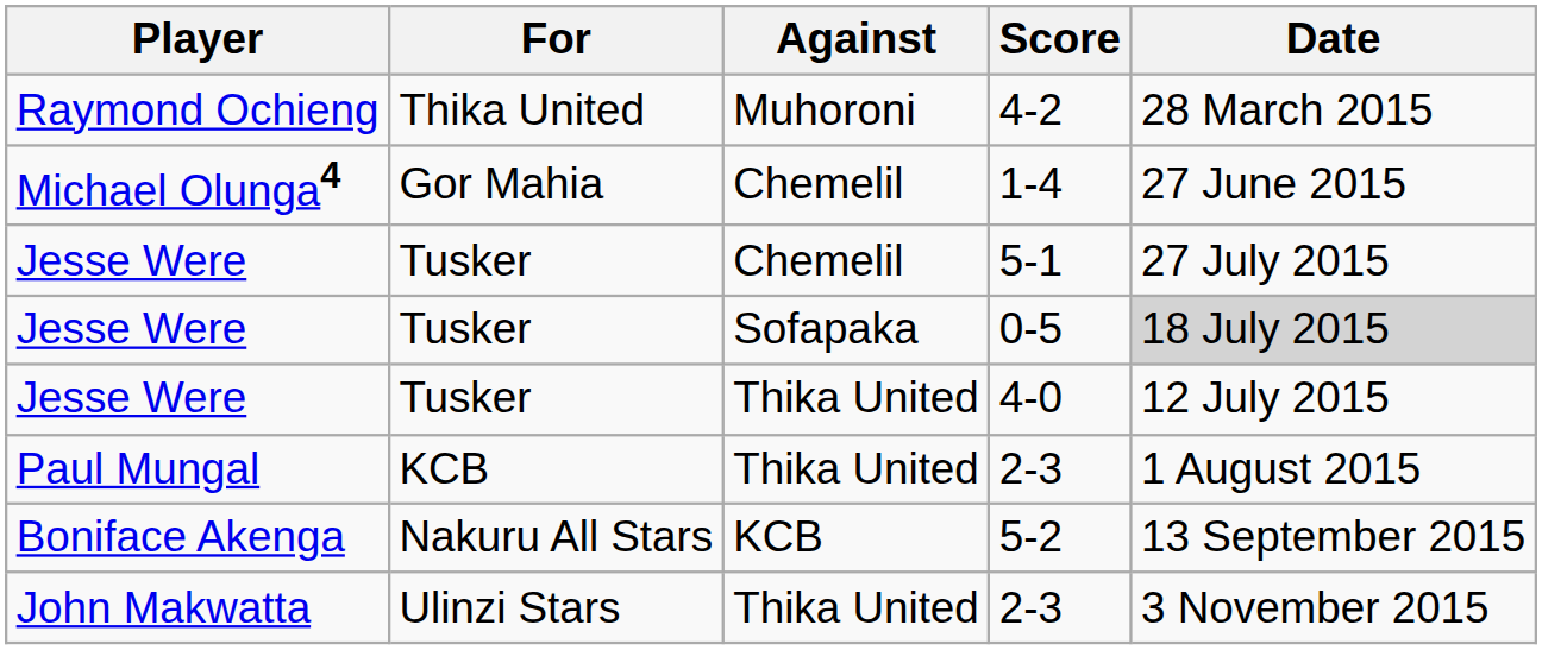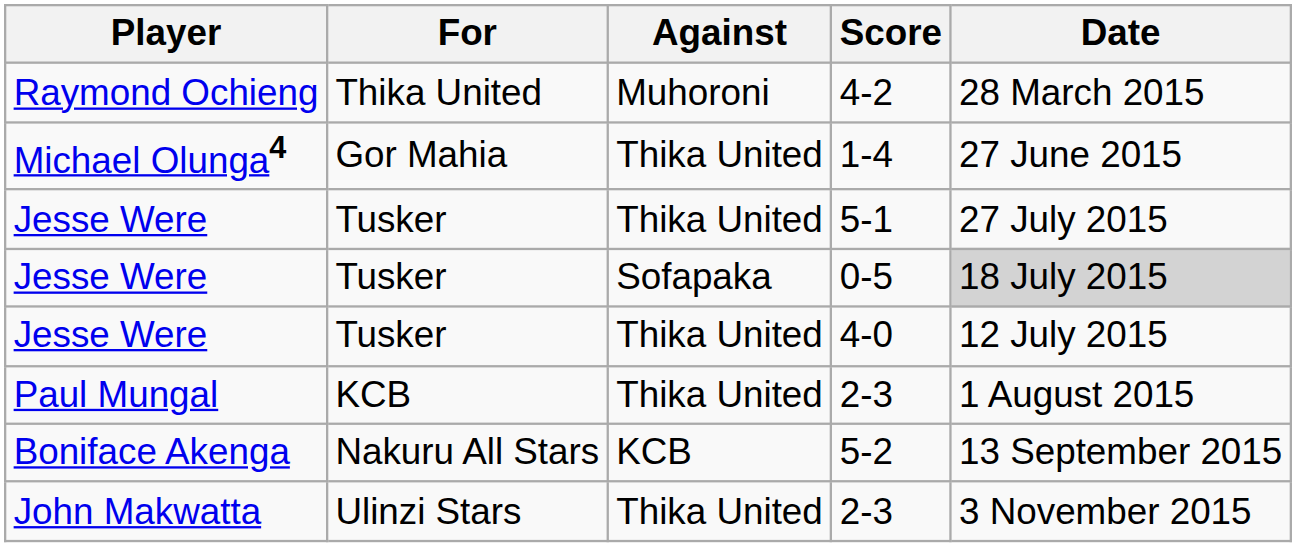1-4 | Against: Chemelil -> Thika United
5-1 | Against: Chemelil -> Thika United
